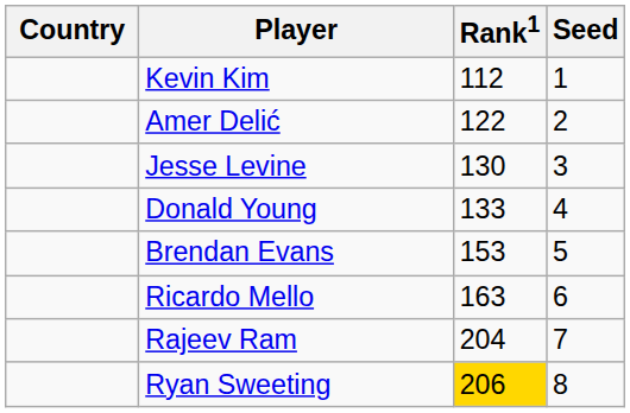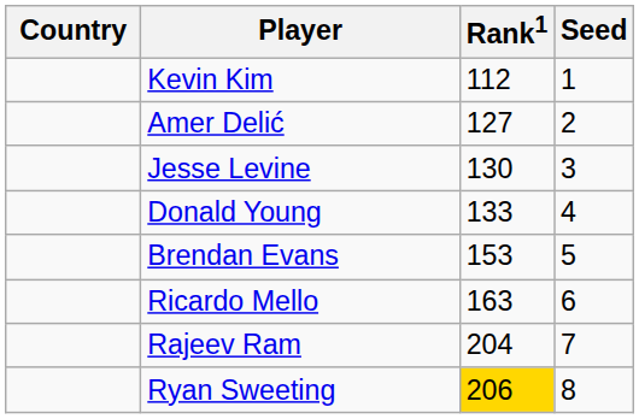Amer Delić | Rank1: 122 -> 127
